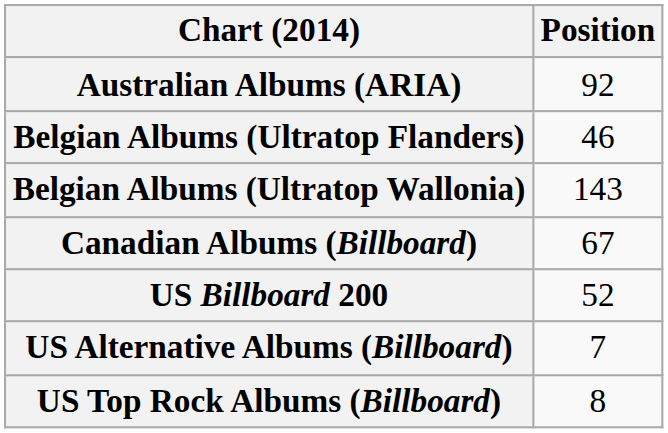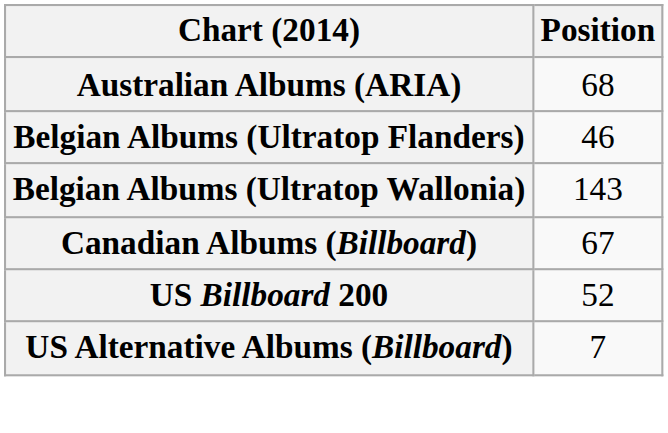Australian Albums (ARIA) | Position: 92 -> 68
- row: US Top Rock Albums (Billboard) | 8
